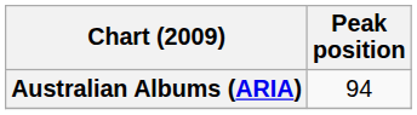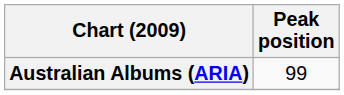Australian Albums (ARIA) | Peak position: 94 -> 99
